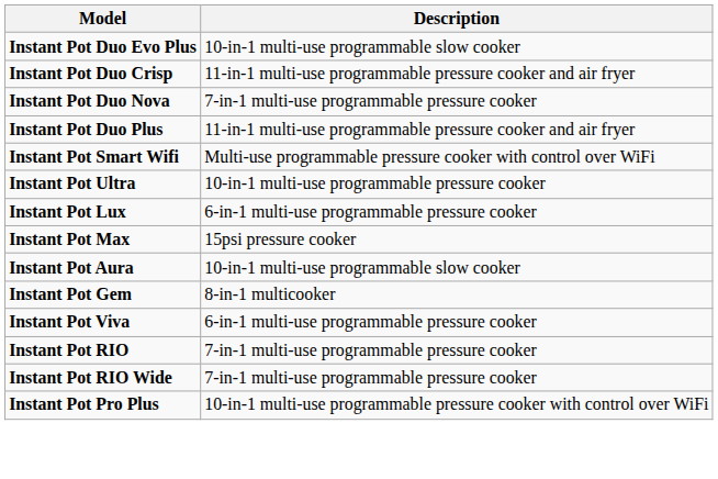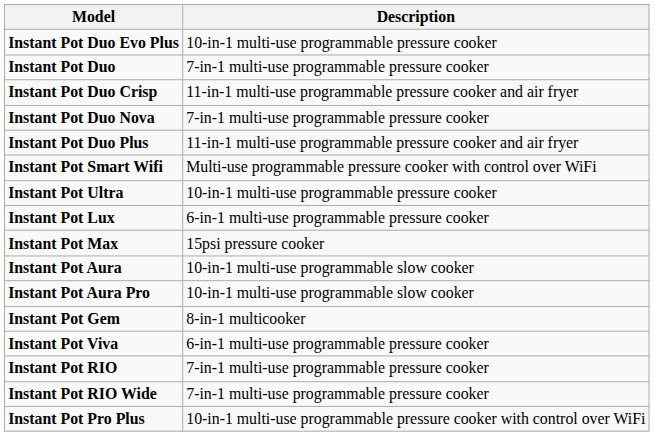Instant Pot Duo Evo Plus | Description: 10-in-1 multi-use programmable slow cooker -> 10-in-1 multi-use programmable pressure cooker
+ row: Instant Pot Duo | 7-in-1 multi-use programmable pressure cooker
+ row: Instant Pot Aura Pro | 10-in-1 multi-use programmable slow cooker
